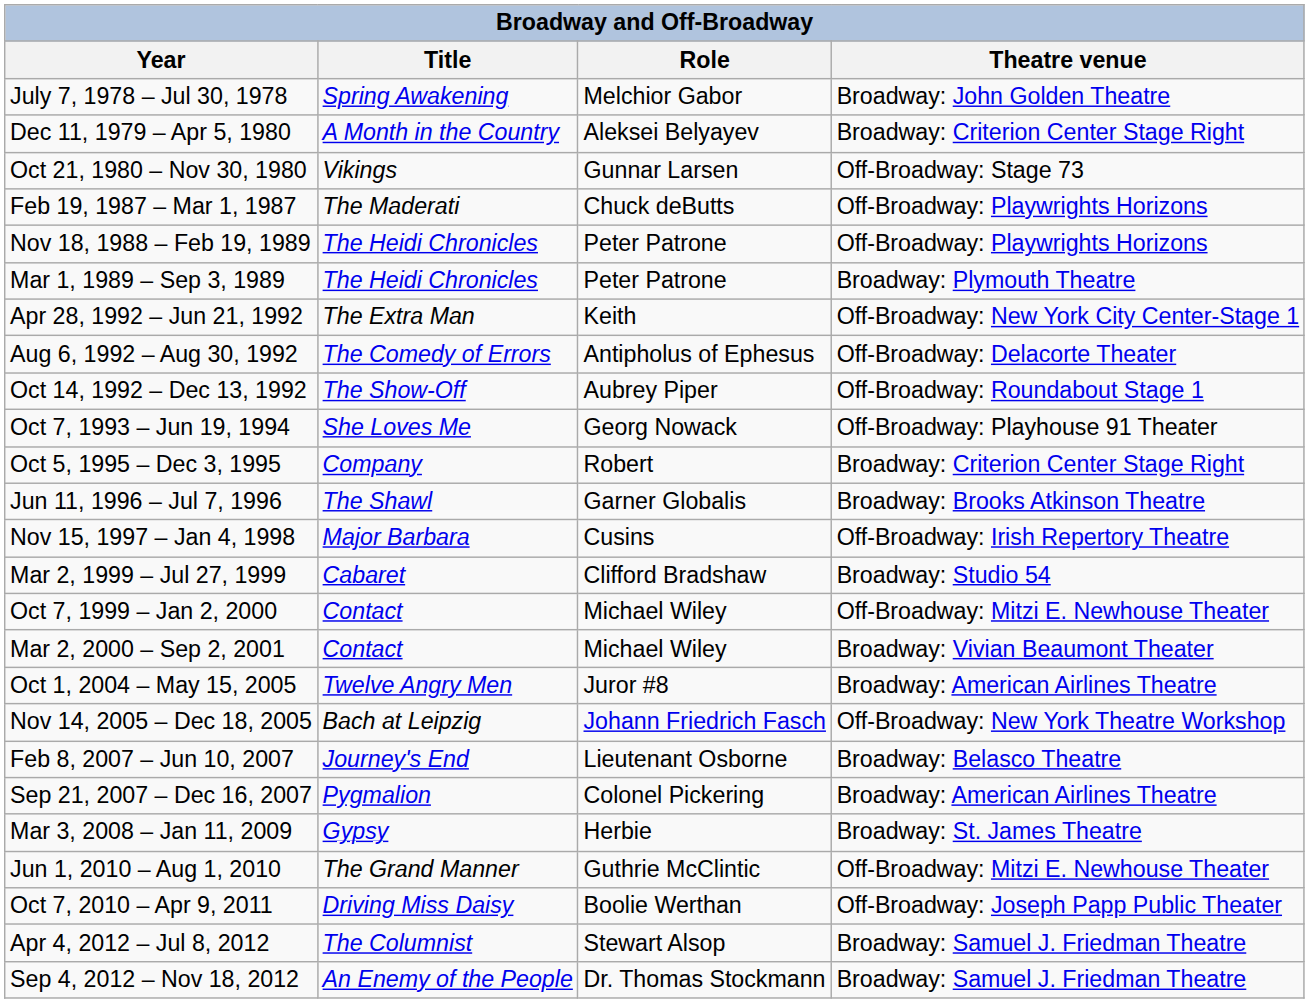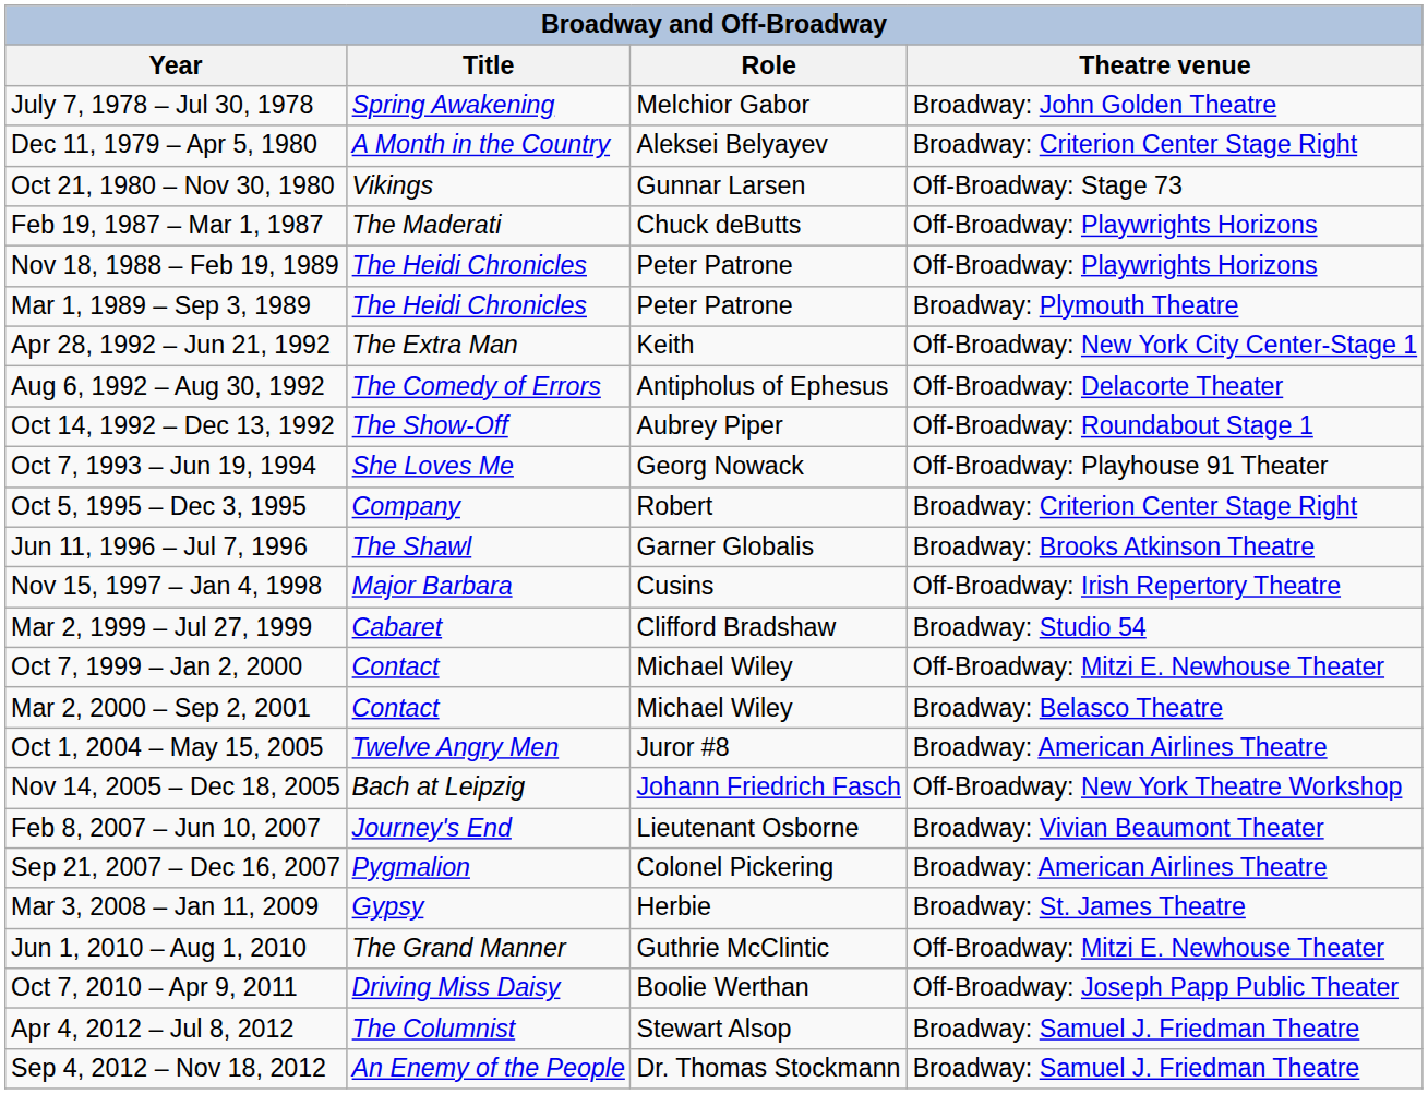Mar 2, 2000 – Sep 2, 2001 | Theatre venue: Broadway: Vivian Beaumont Theater -> Broadway: Belasco Theatre
Feb 8, 2007 – Jun 10, 2007 | Theatre venue: Broadway: Belasco Theatre -> Broadway: Vivian Beaumont Theater
